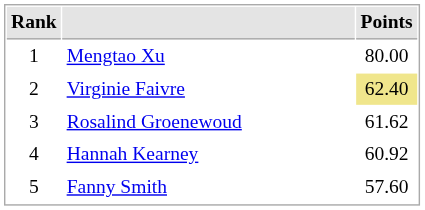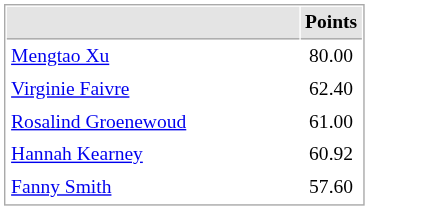- column: Rank | 1 | 2 | 3 | 4 | 5
Virginie Faivre | Points: khaki background -> no background
Rosalind Groenewoud | Points: 61.62 -> 61.00
